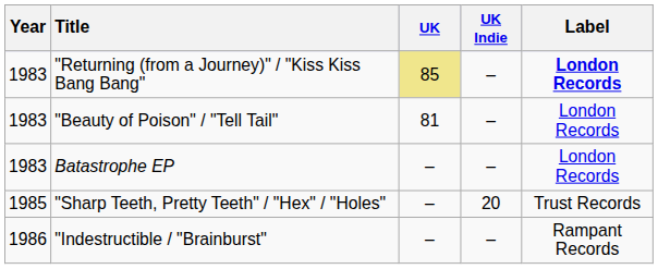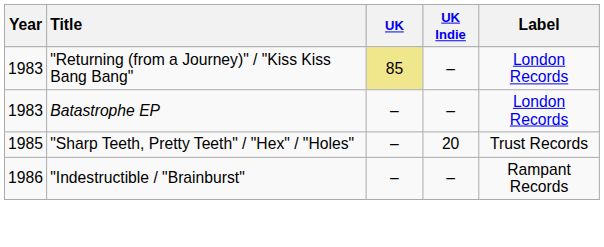"Returning (from a Journey)" / "Kiss Kiss Bang Bang" | Label: bold -> normal
- row: 1983 | "Beauty of Poison" / "Tell Tail" | 81 | – | London Records
